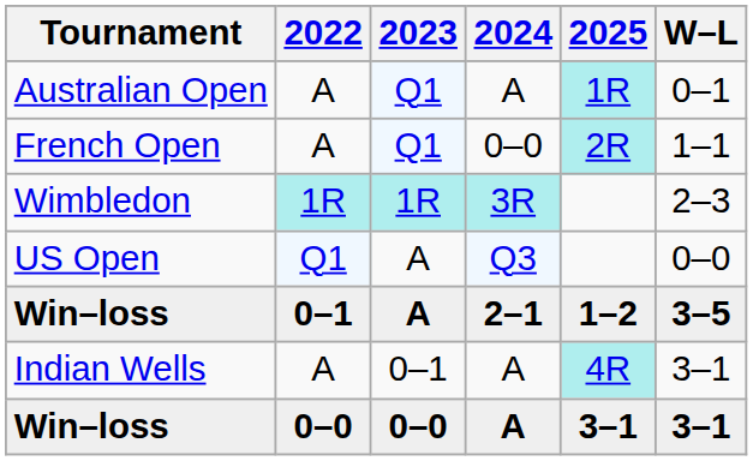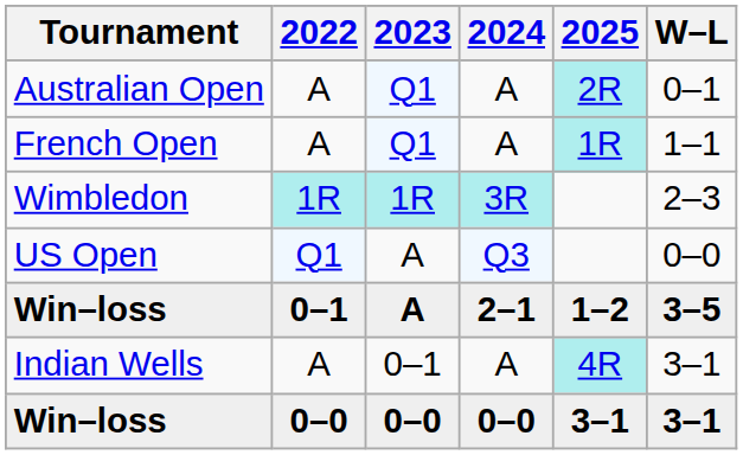Australian Open | 2025: 1R -> 2R
French Open | 2024: 0–0 -> A
French Open | 2025: 2R -> 1R
Win–loss / 0–0 | 2024: A -> 0–0
